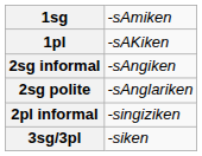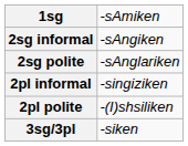- row: 1pl | -sAKiken
+ row: 2pl polite | -(I)shsiliken
